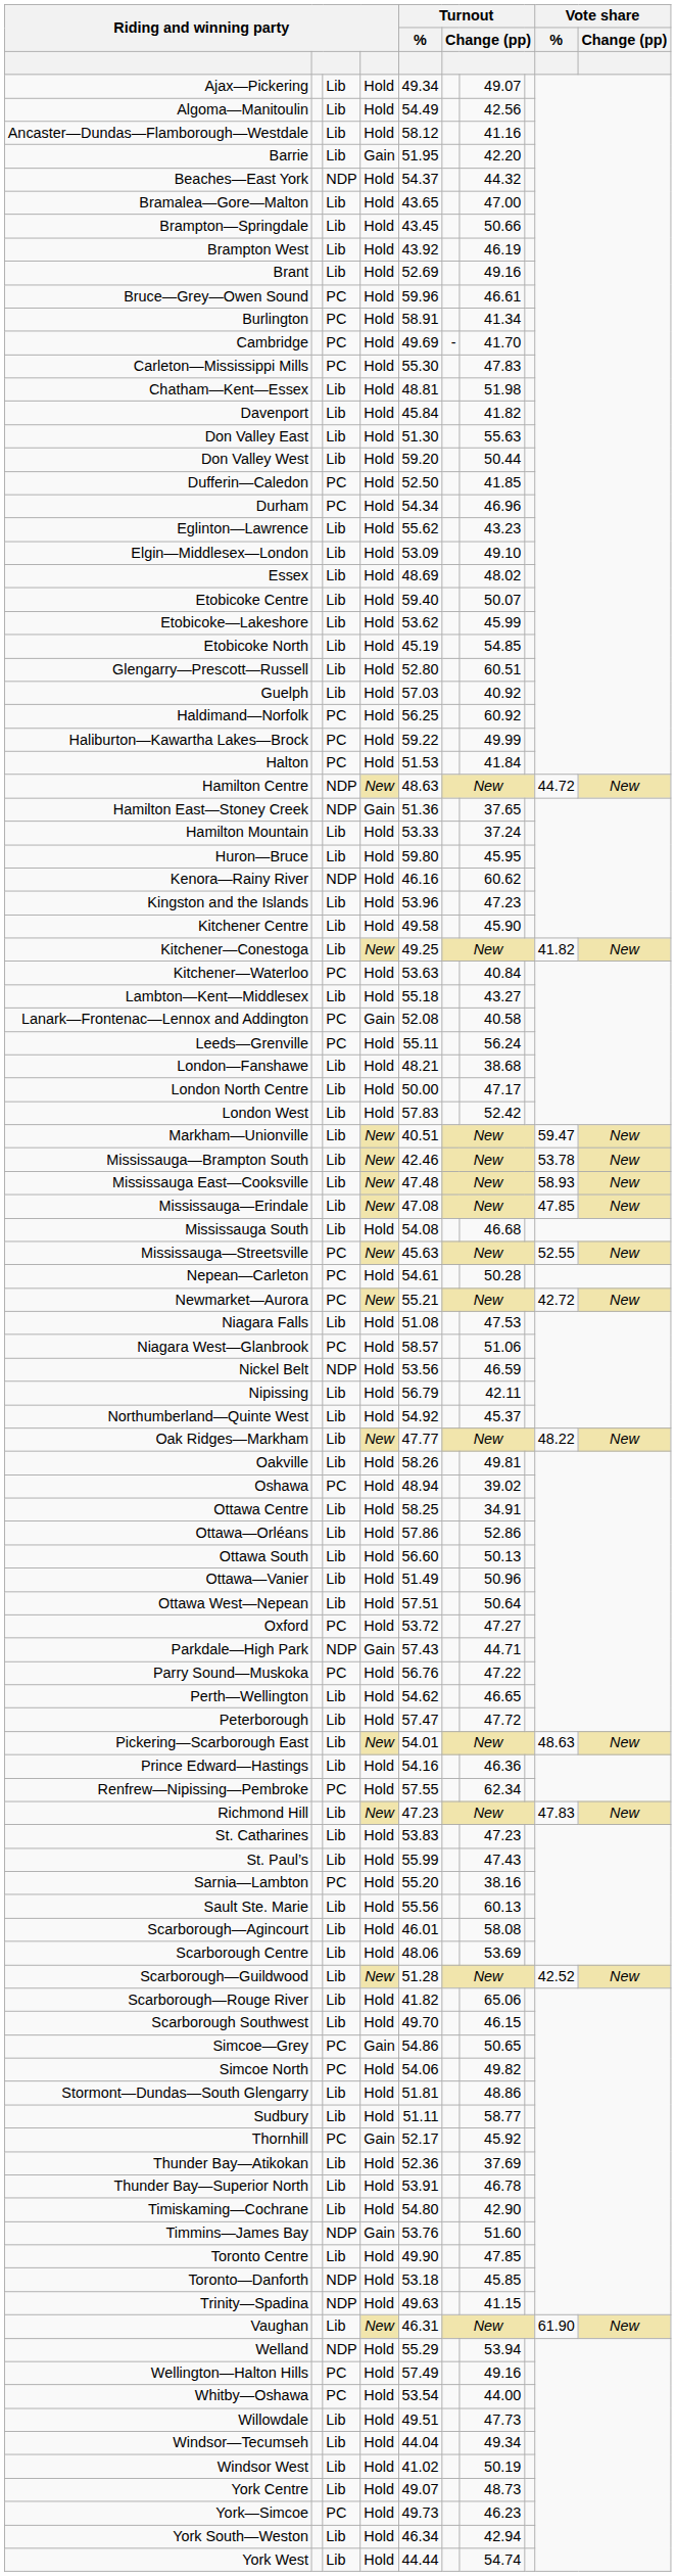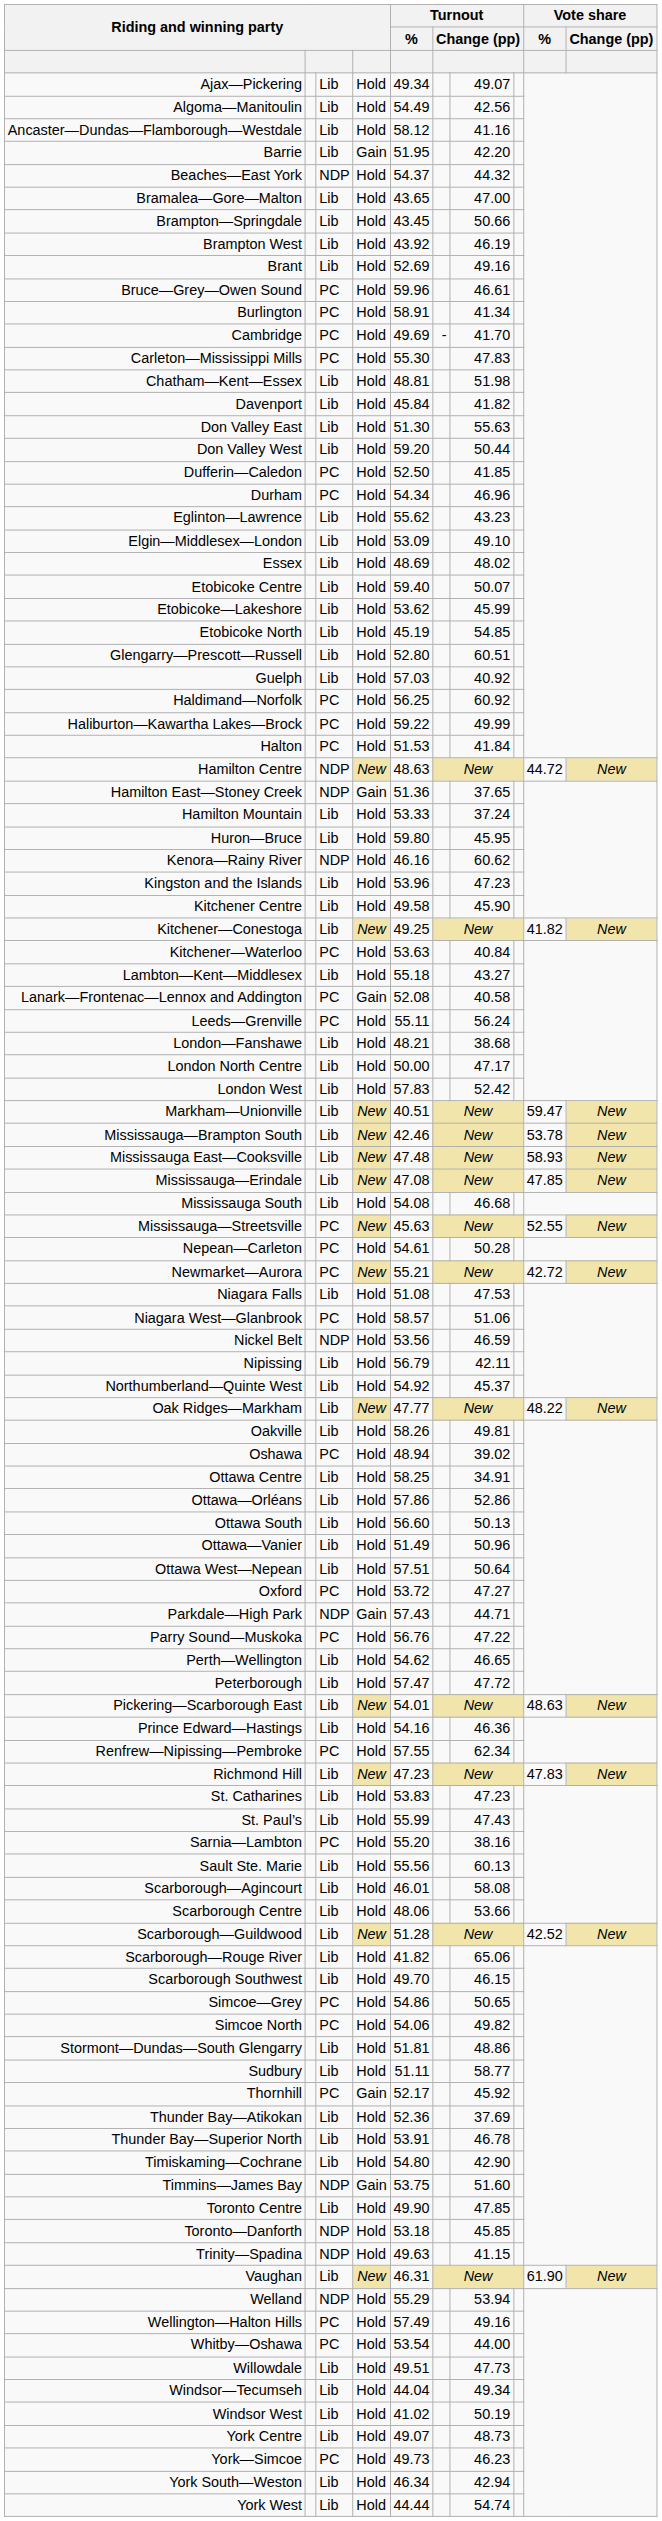Scarborough Centre | column 7: 53.69 -> 53.66
Simcoe—Grey | column 4: Gain -> Hold
Timmins—James Bay | Turnout / %: 53.76 -> 53.75
